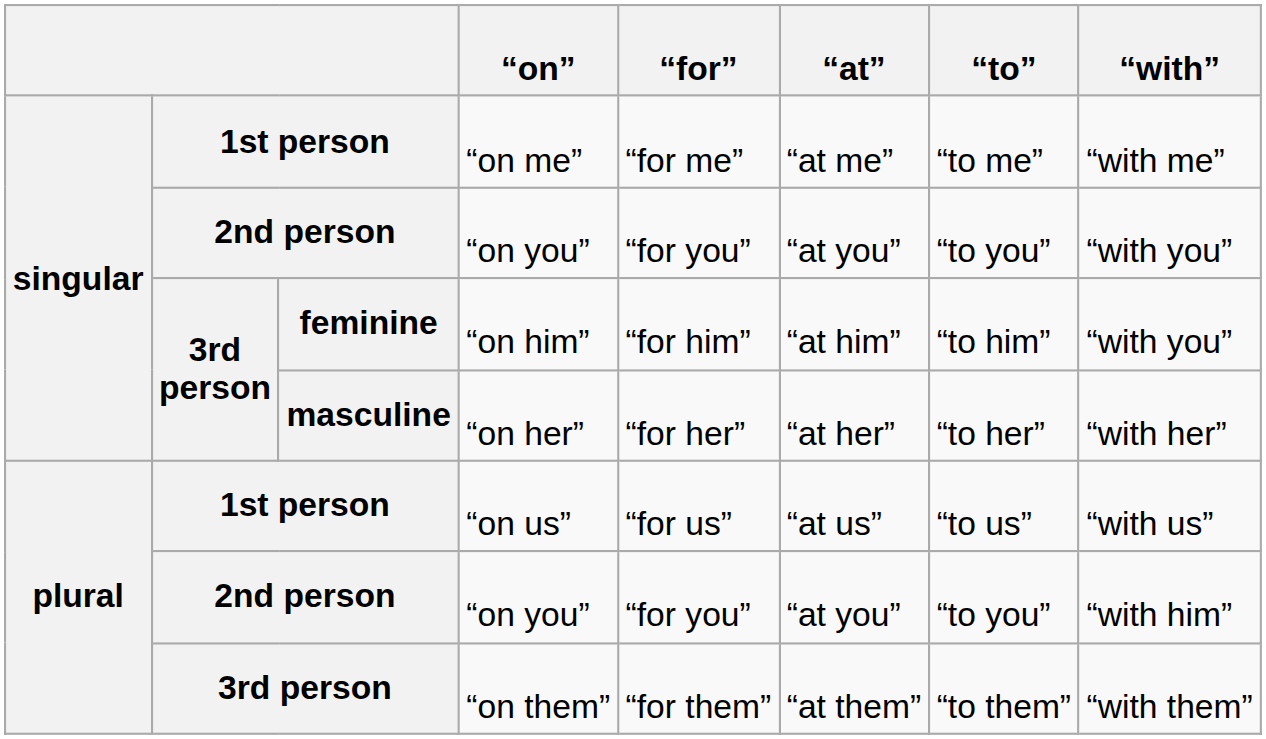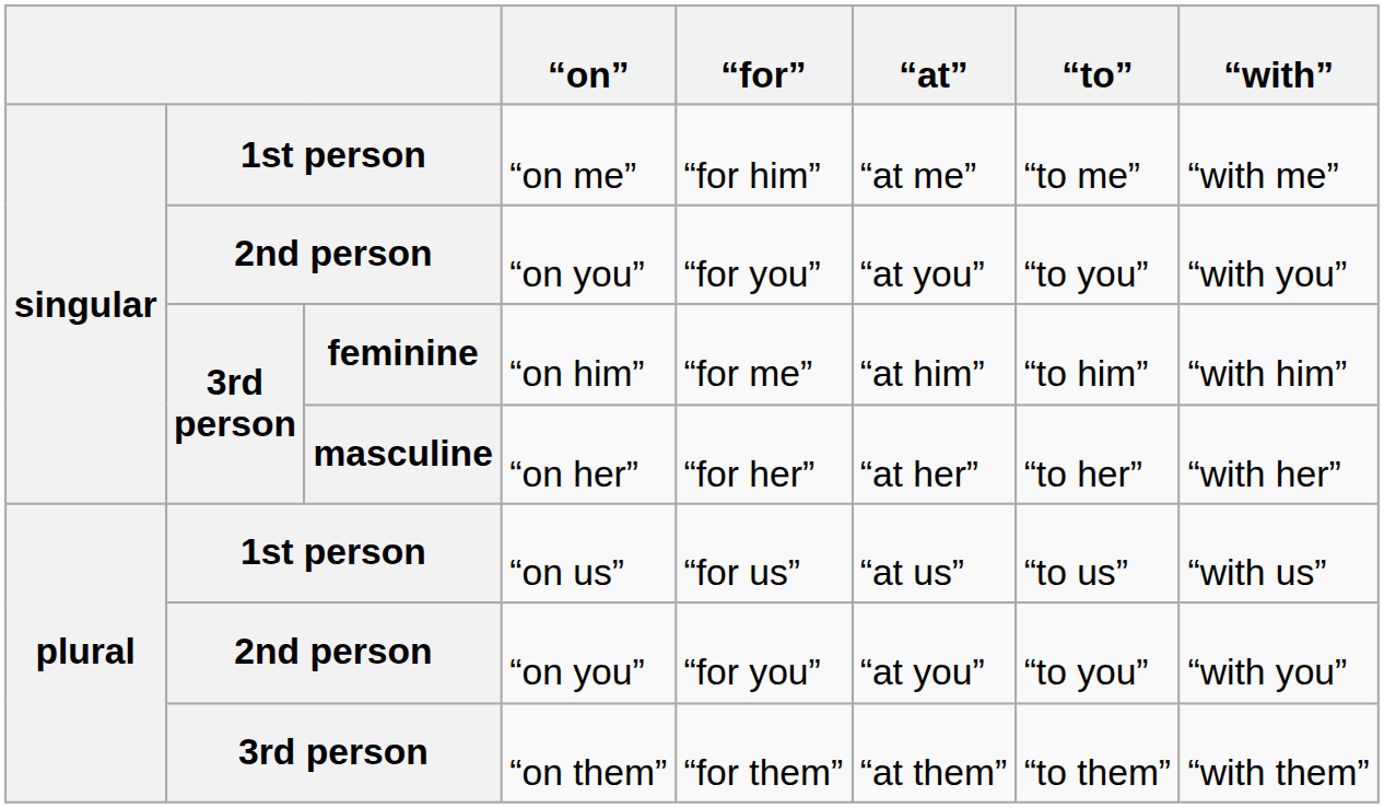“on me” | “for”: “for me” -> “for him”
“on him” | “for”: “for him” -> “for me”
“on him” | “with”: “with you” -> “with him”
plural / “on you” | “with”: “with him” -> “with you”
